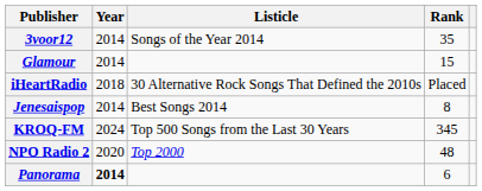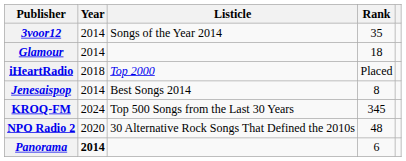Glamour | Rank: 15 -> 18
iHeartRadio | Listicle: 30 Alternative Rock Songs That Defined the 2010s -> Top 2000
NPO Radio 2 | Listicle: Top 2000 -> 30 Alternative Rock Songs That Defined the 2010s
